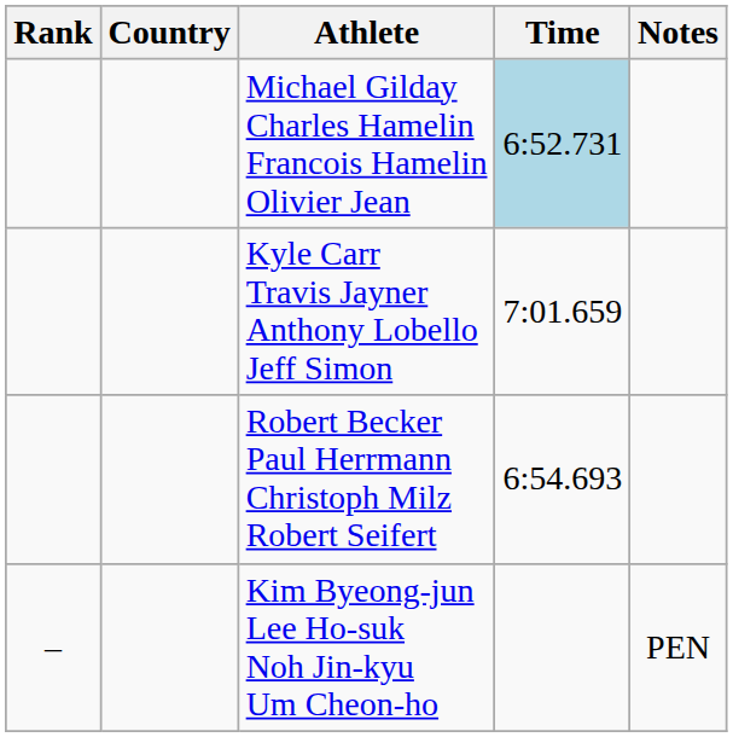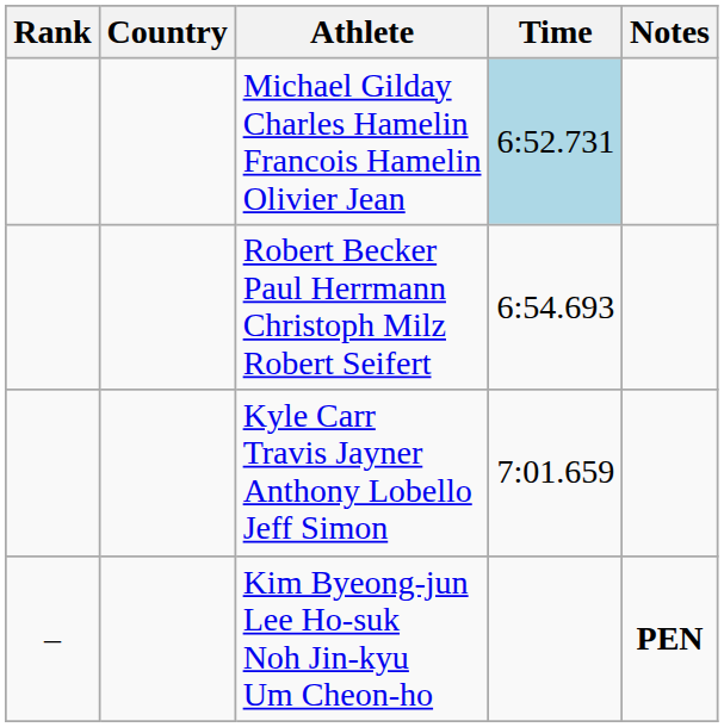rows swapped: Robert Becker Paul Herrmann Christoph Milz Robert Seifert <-> Kyle Carr Travis Jayner Anthony Lobello Jeff Simon
Kim Byeong-jun Lee Ho-suk Noh Jin-kyu Um Cheon-ho | Notes: normal -> bold
